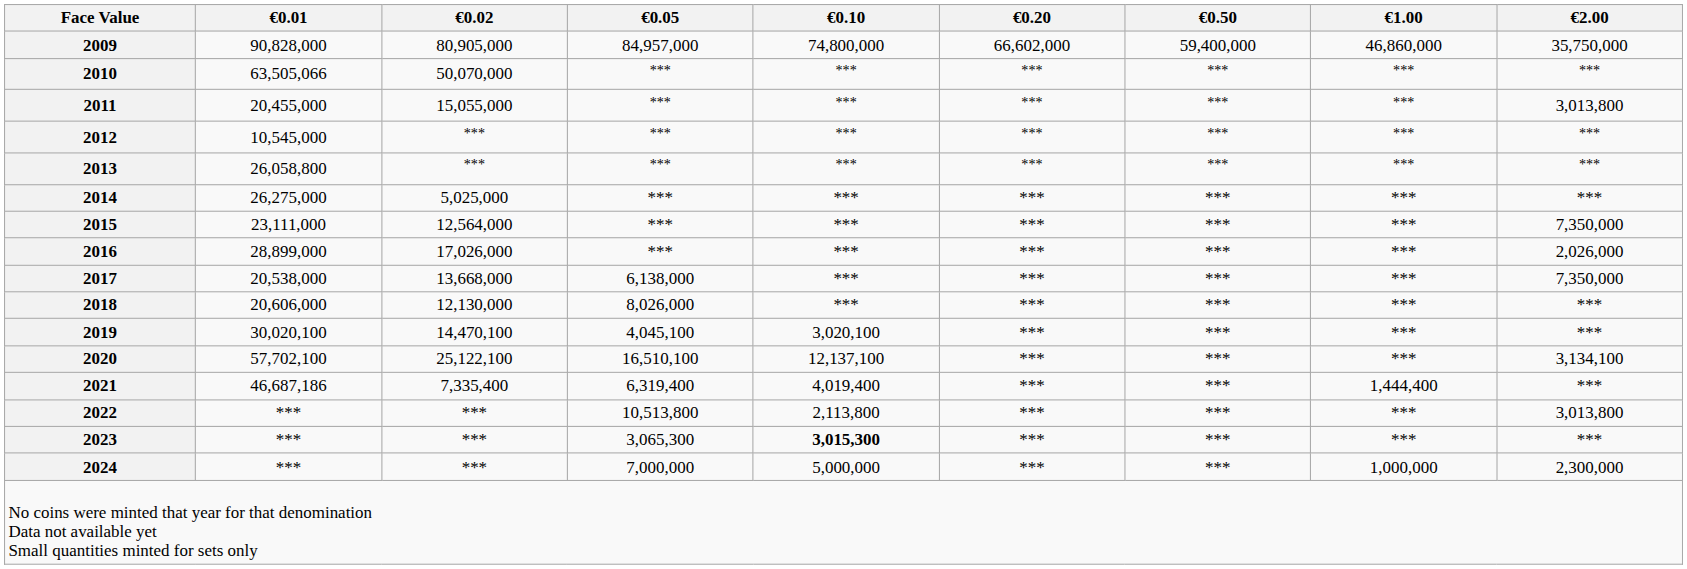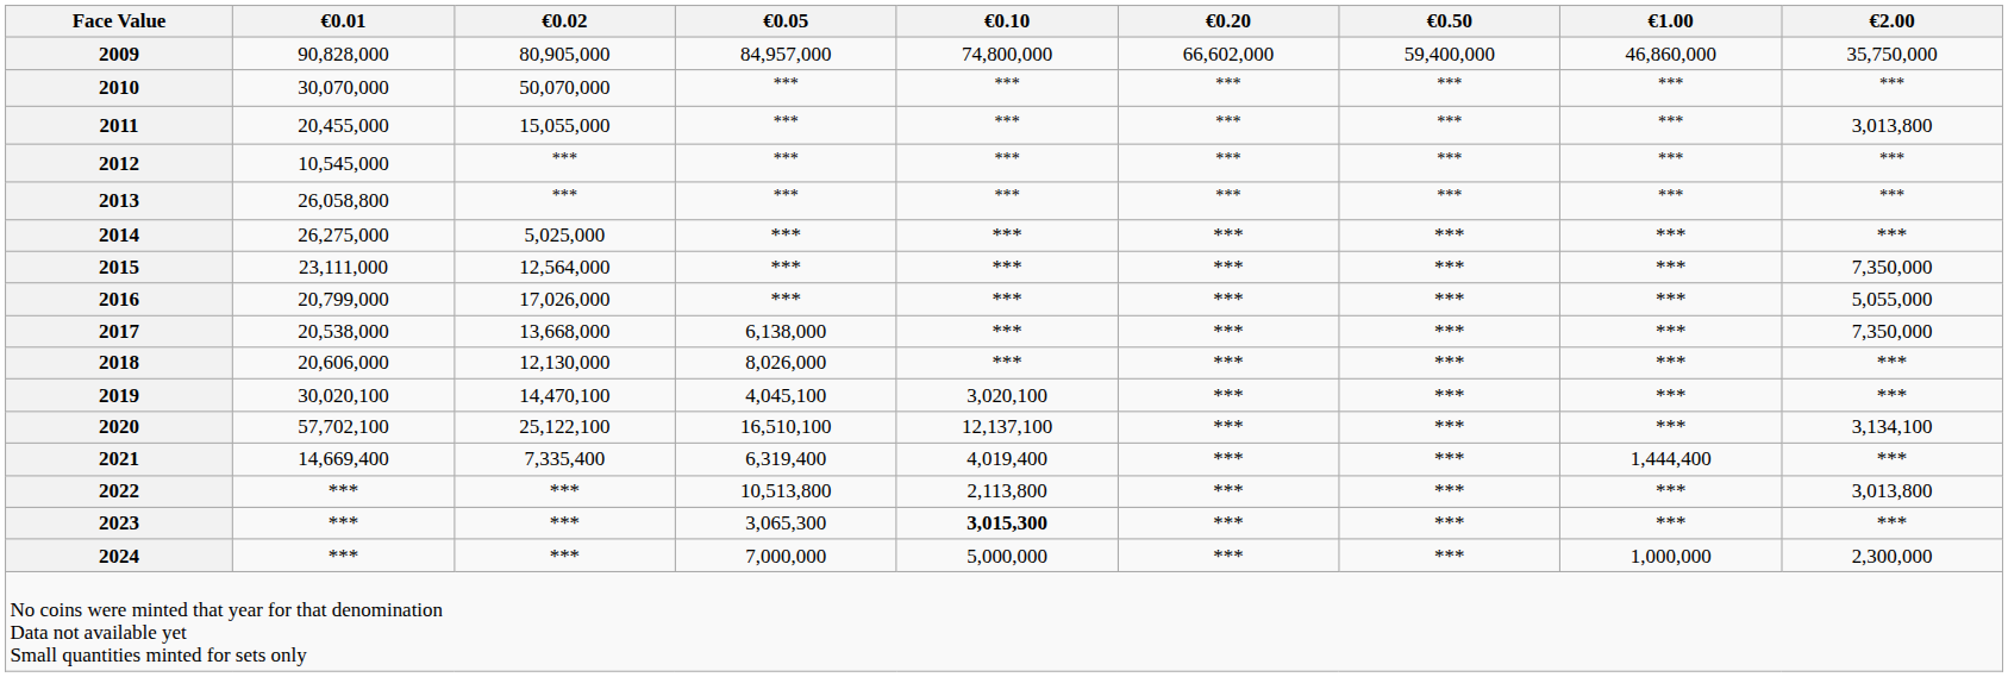2010 | €0.01: 63,505,066 -> 30,070,000
2016 | €0.01: 28,899,000 -> 20,799,000
2016 | €2.00: 2,026,000 -> 5,055,000
2021 | €0.01: 46,687,186 -> 14,669,400
